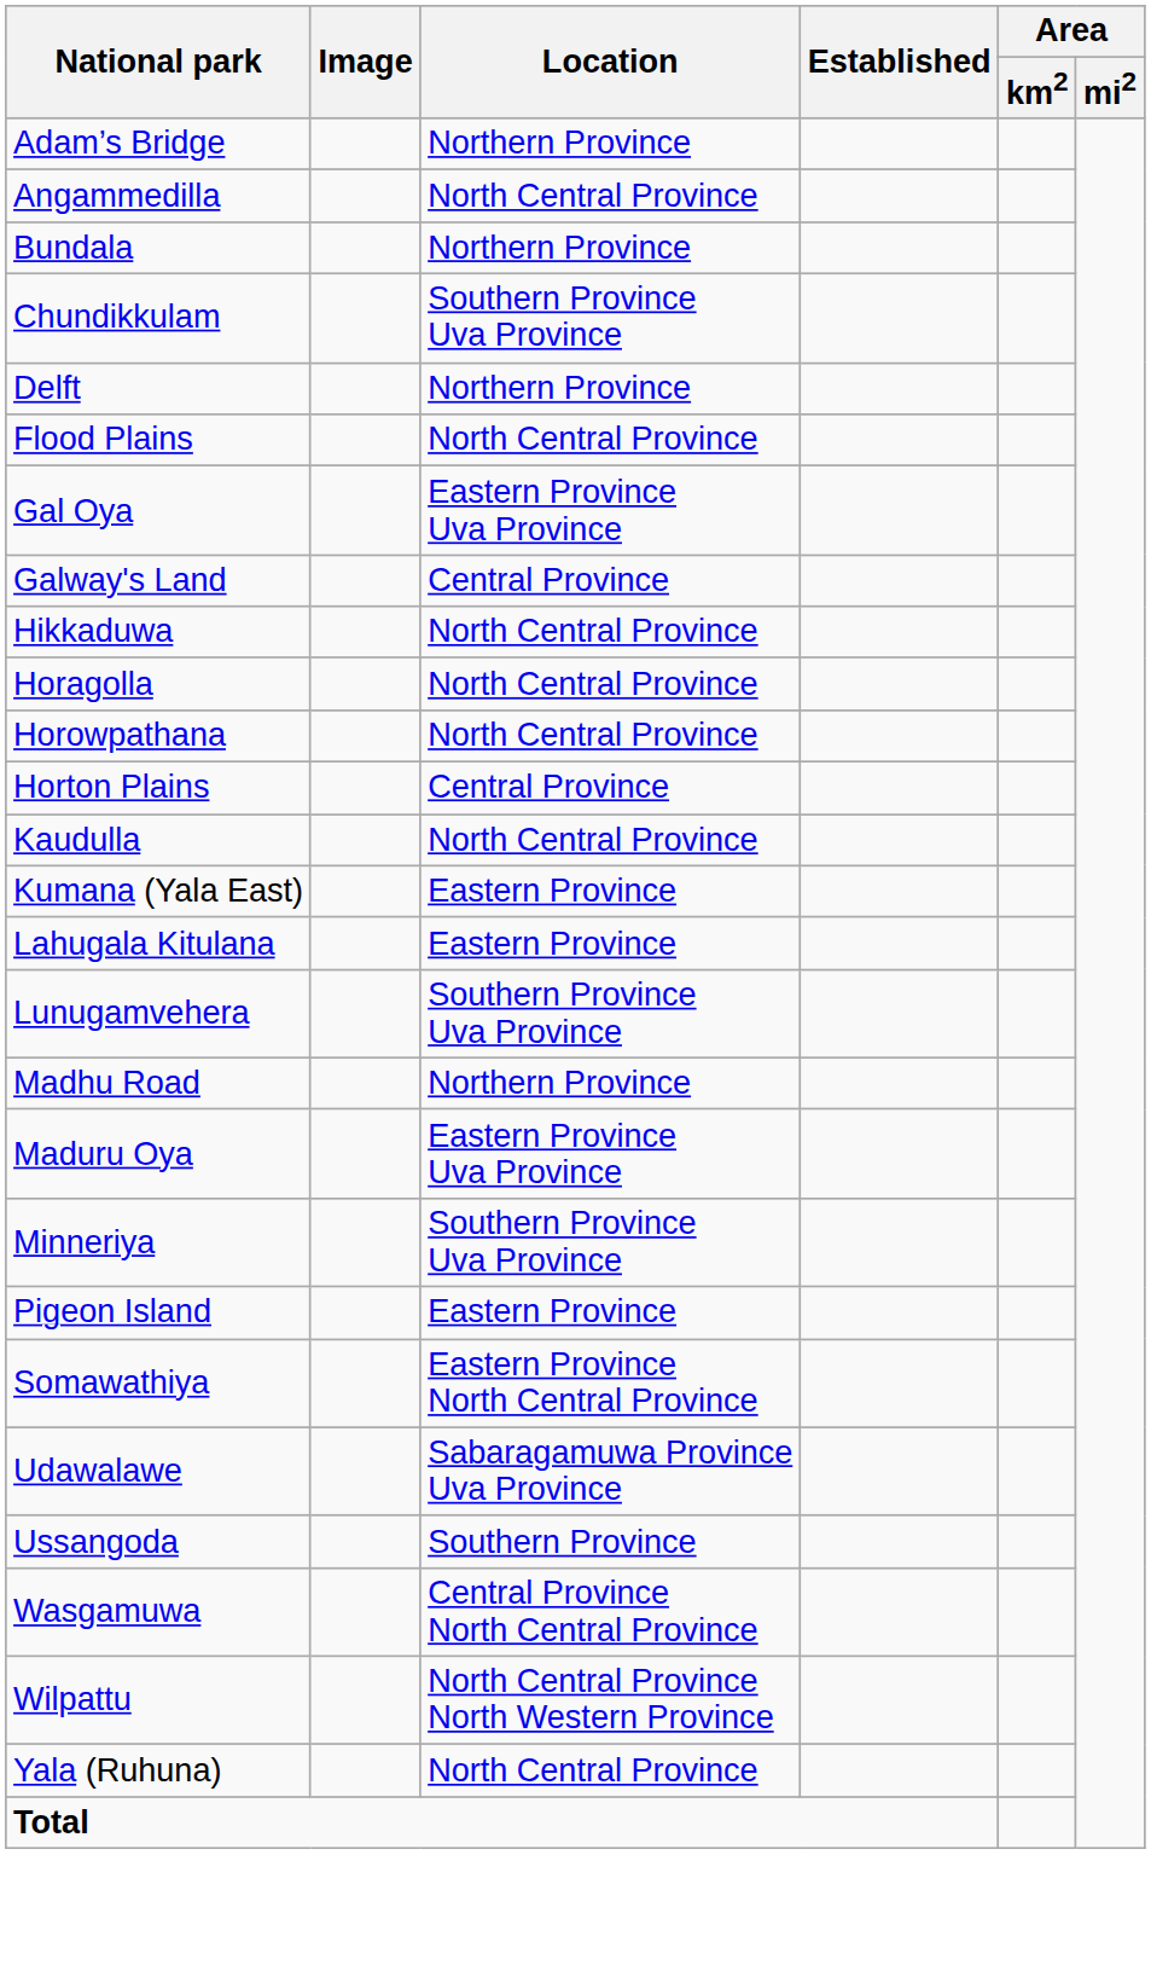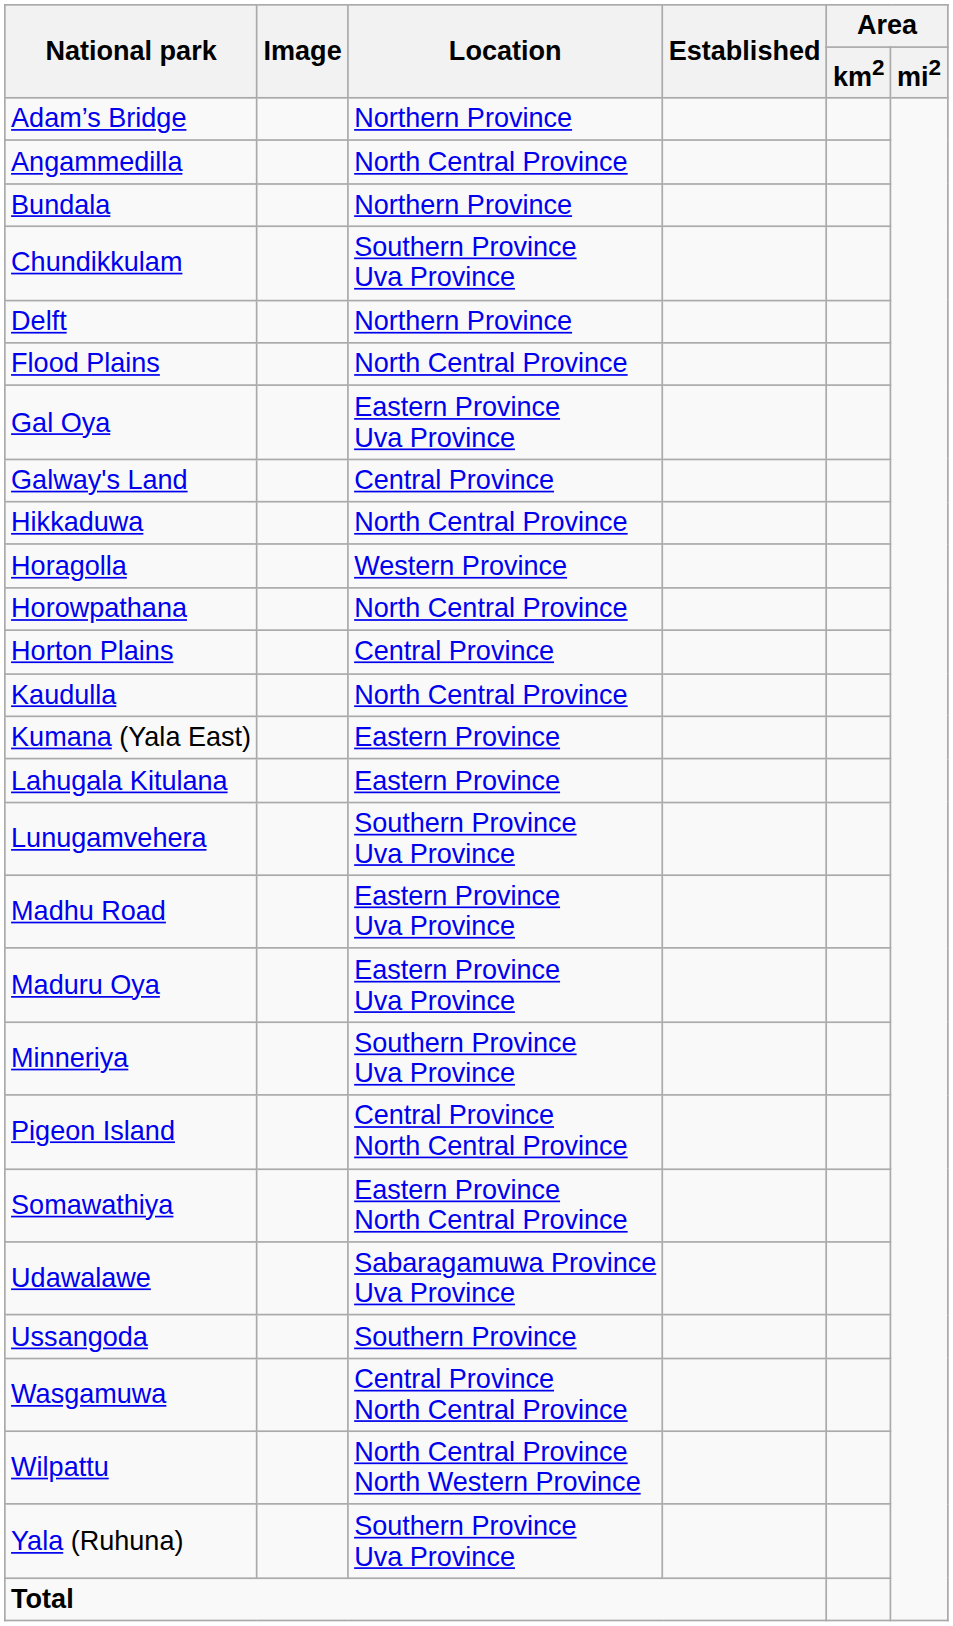Horagolla | Location: North Central Province -> Western Province
Madhu Road | Location: Northern Province -> Eastern Province Uva Province
Pigeon Island | Location: Eastern Province -> Central Province North Central Province
Yala (Ruhuna) | Location: North Central Province -> Southern Province Uva Province
